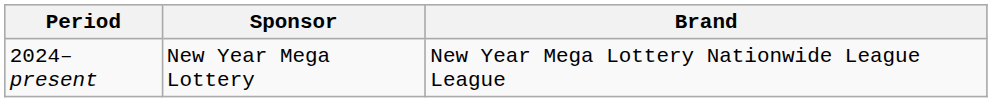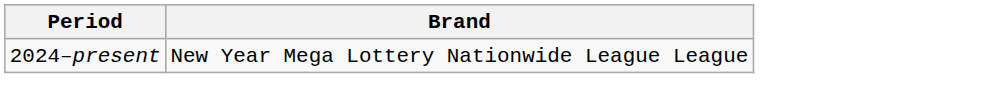- column: Sponsor | New Year Mega Lottery
